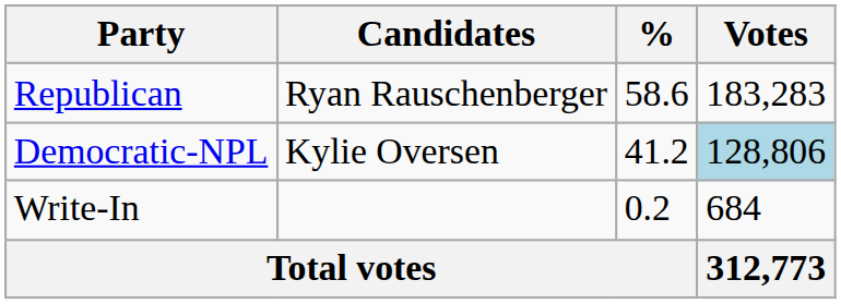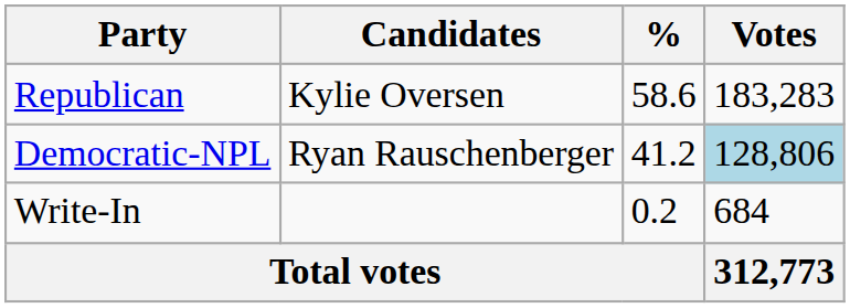Republican | Candidates: Ryan Rauschenberger -> Kylie Oversen
Democratic-NPL | Candidates: Kylie Oversen -> Ryan Rauschenberger
